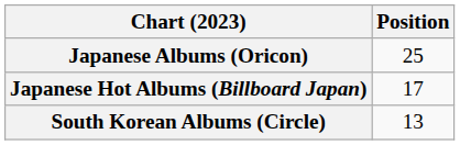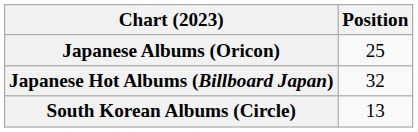Japanese Hot Albums (Billboard Japan) | Position: 17 -> 32
